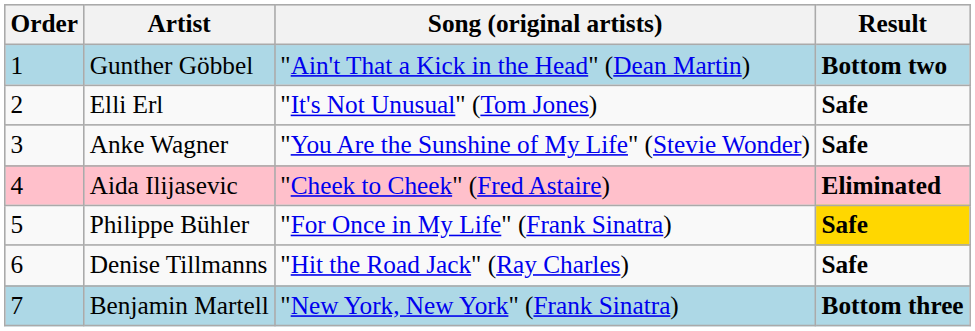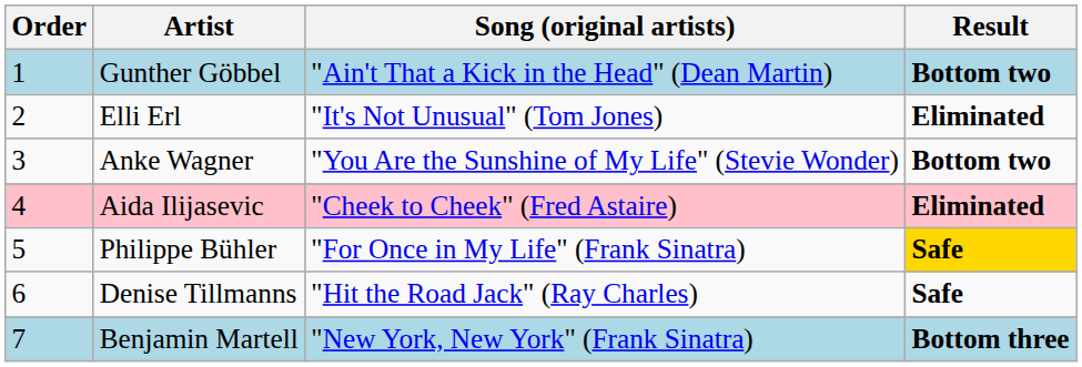Elli Erl | Result: Safe -> Eliminated
Anke Wagner | Result: Safe -> Bottom two
